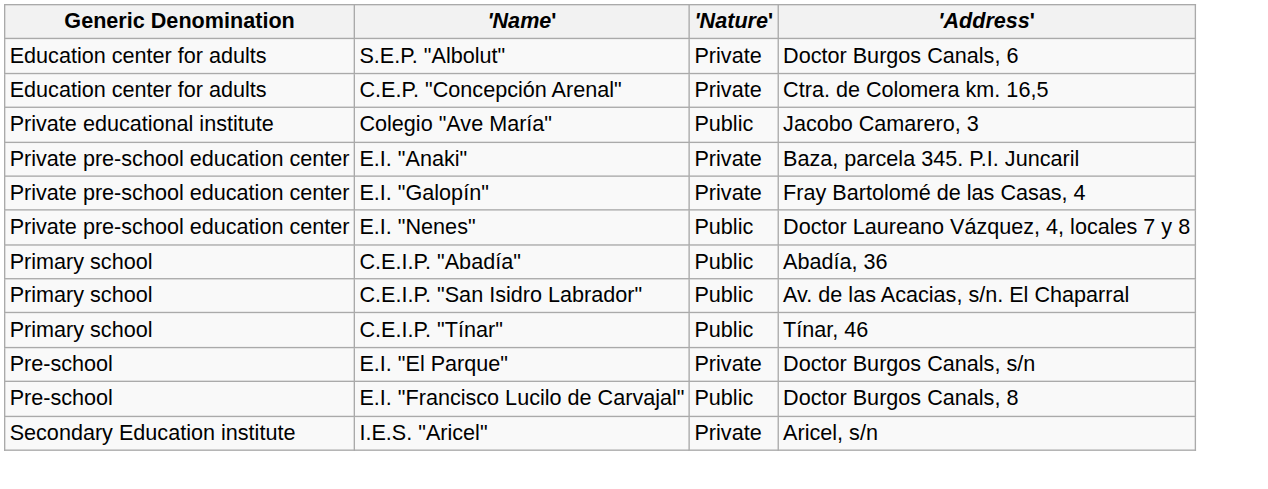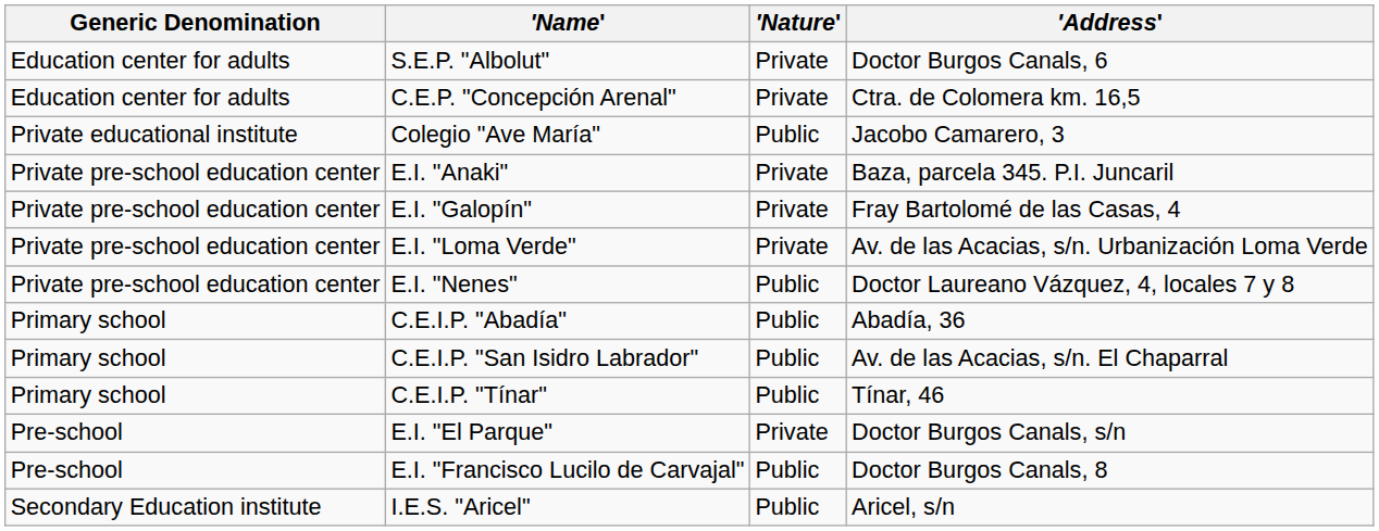+ row: Private pre-school education center | E.I. "Loma Verde" | Private | Av. de las Acacias, s/n. Urbanización Loma Verde
I.E.S. "Aricel" | 'Nature': Private -> Public
